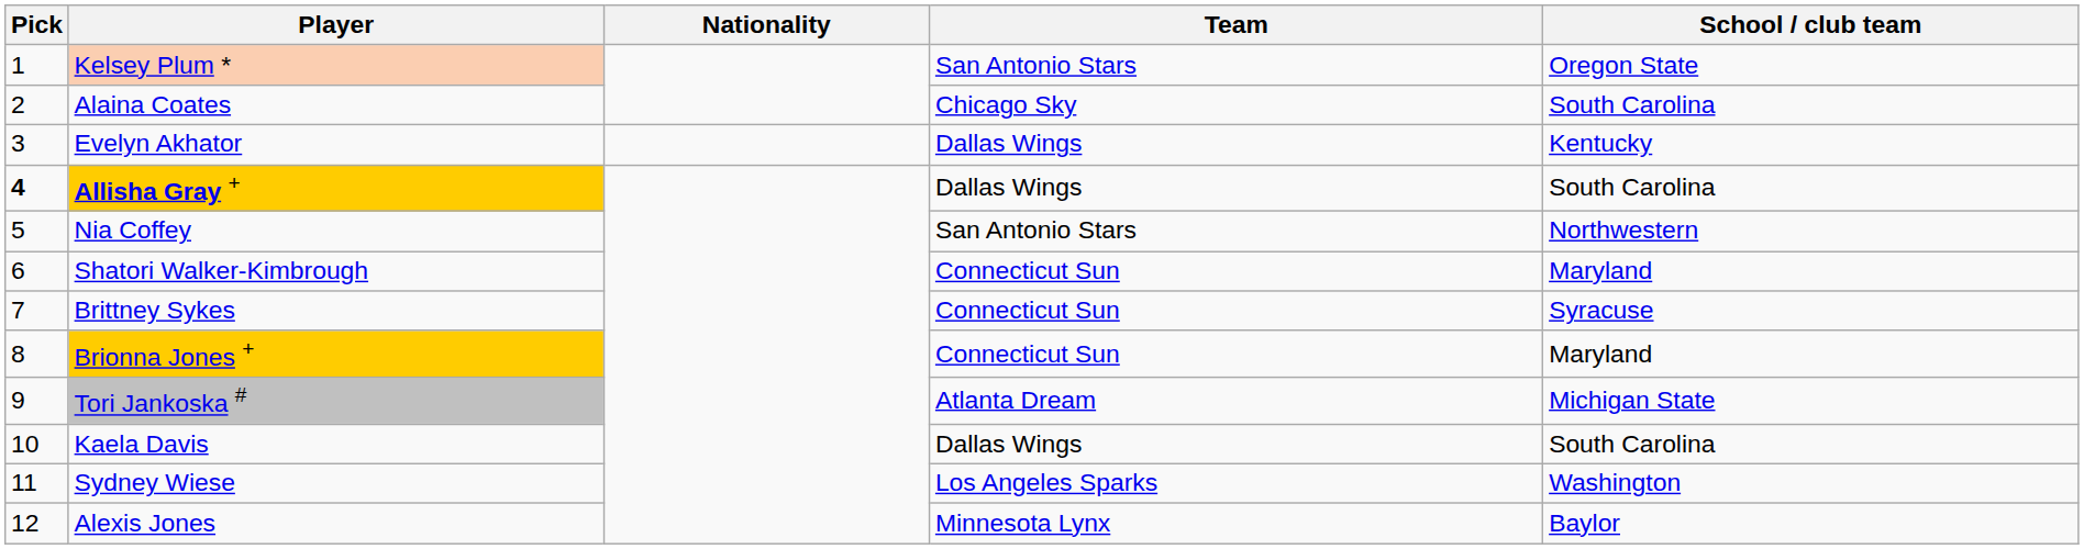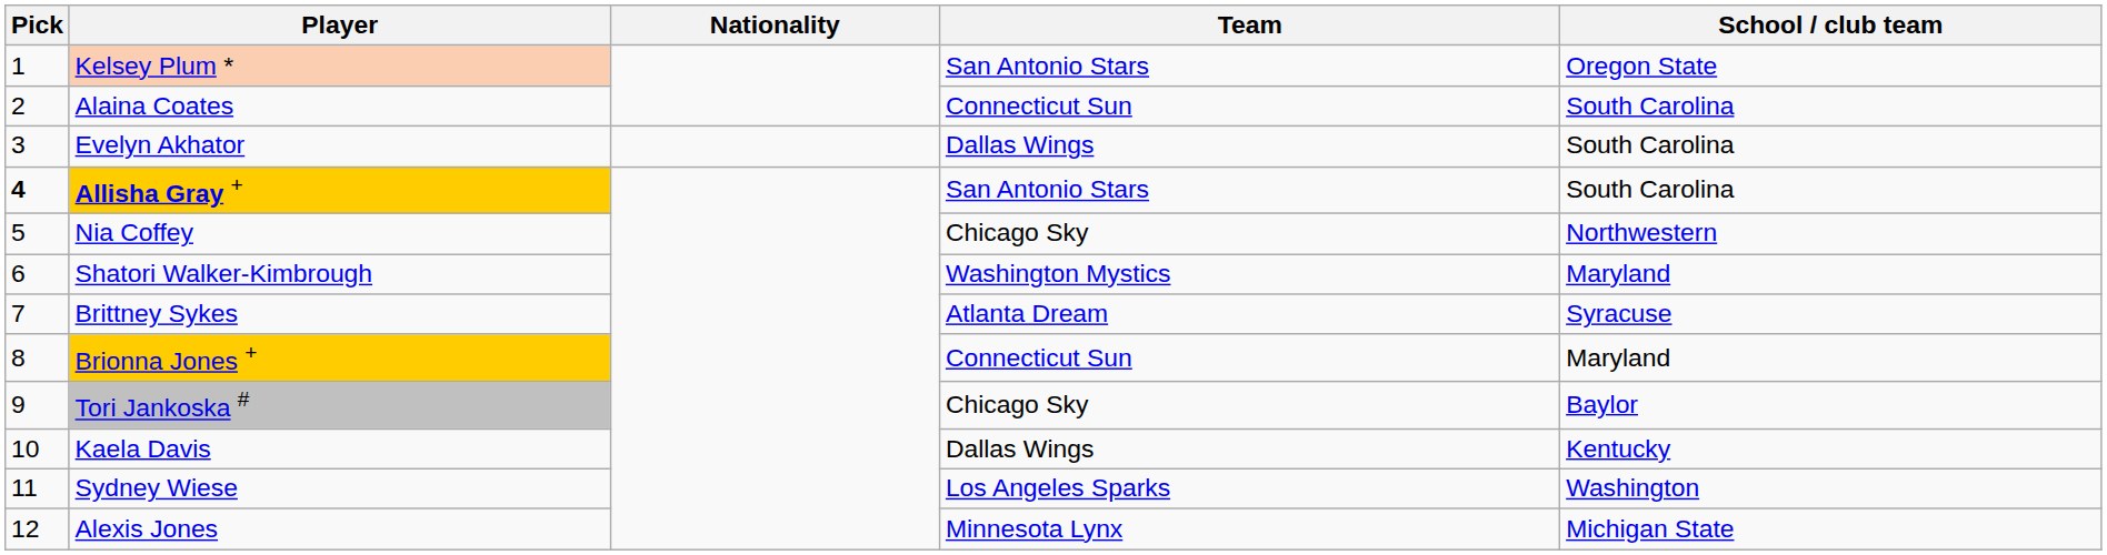Alaina Coates | Team: Chicago Sky -> Connecticut Sun
Evelyn Akhator | School / club team: Kentucky -> South Carolina
Allisha Gray + | Team: Dallas Wings -> San Antonio Stars
Nia Coffey | Team: San Antonio Stars -> Chicago Sky
Shatori Walker-Kimbrough | Team: Connecticut Sun -> Washington Mystics
Brittney Sykes | Team: Connecticut Sun -> Atlanta Dream
Tori Jankoska # | Team: Atlanta Dream -> Chicago Sky
Tori Jankoska # | School / club team: Michigan State -> Baylor
Kaela Davis | School / club team: South Carolina -> Kentucky
Alexis Jones | School / club team: Baylor -> Michigan State
